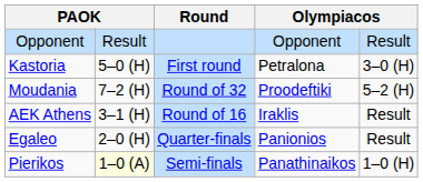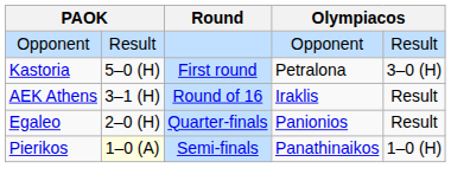- row: Moudania | 7–2 (H) | Round of 32 | Proodeftiki | 5–2 (H)
